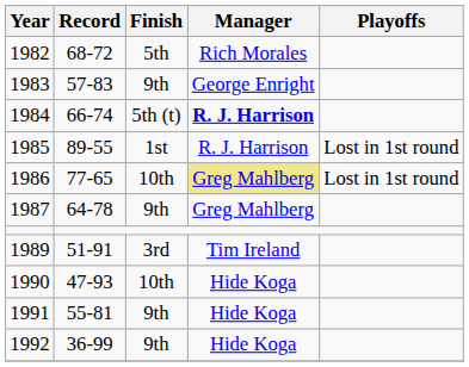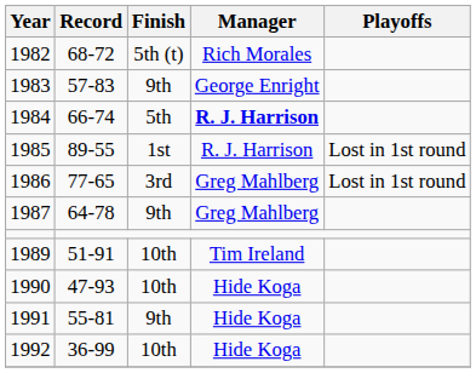1982 | Finish: 5th -> 5th (t)
1984 | Finish: 5th (t) -> 5th
1986 | Finish: 10th -> 3rd
1986 | Manager: khaki background -> no background
1989 | Finish: 3rd -> 10th
1992 | Finish: 9th -> 10th
